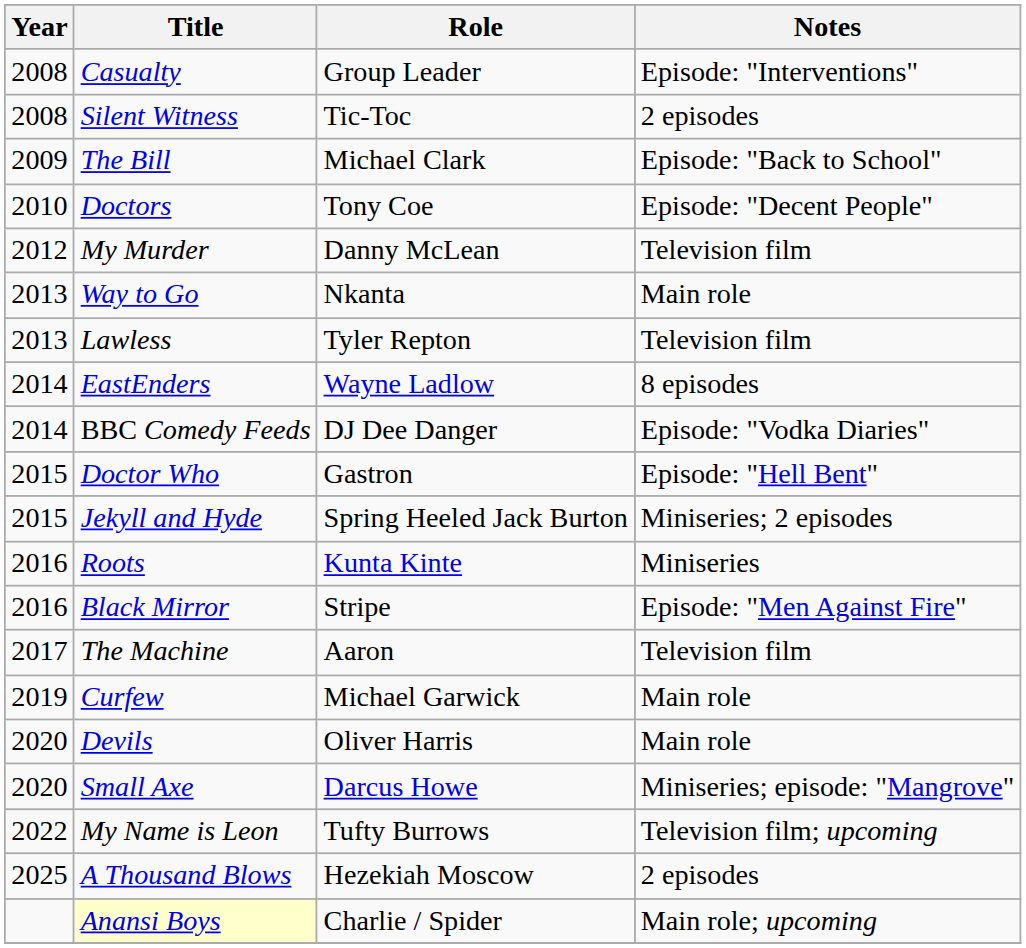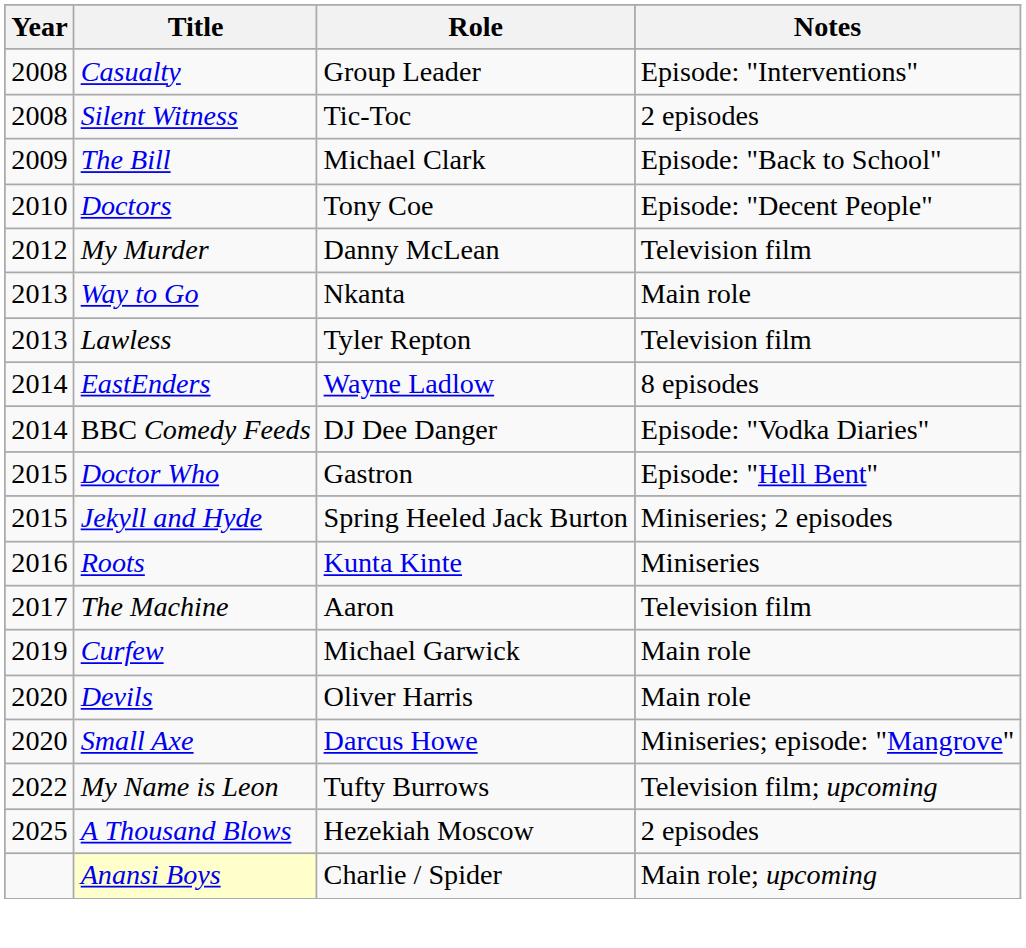- row: 2016 | Black Mirror | Stripe | Episode: "Men Against Fire"
